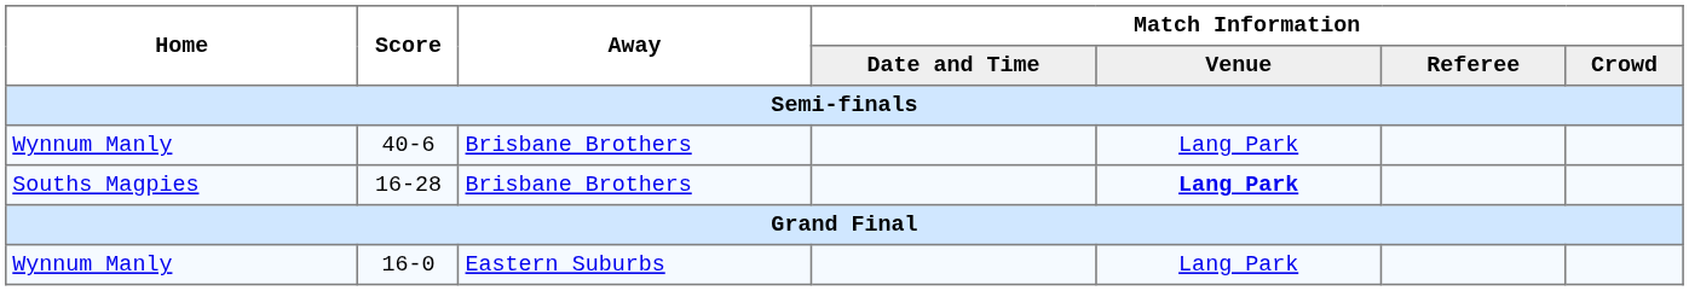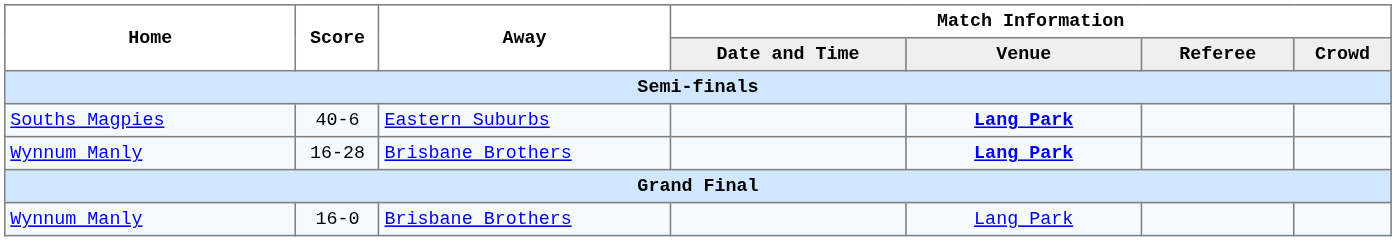40-6 | Home: Wynnum Manly -> Souths Magpies
40-6 | Away: Brisbane Brothers -> Eastern Suburbs
40-6 | Match Information / Venue: normal -> bold
16-28 | Home: Souths Magpies -> Wynnum Manly
16-0 | Away: Eastern Suburbs -> Brisbane Brothers
